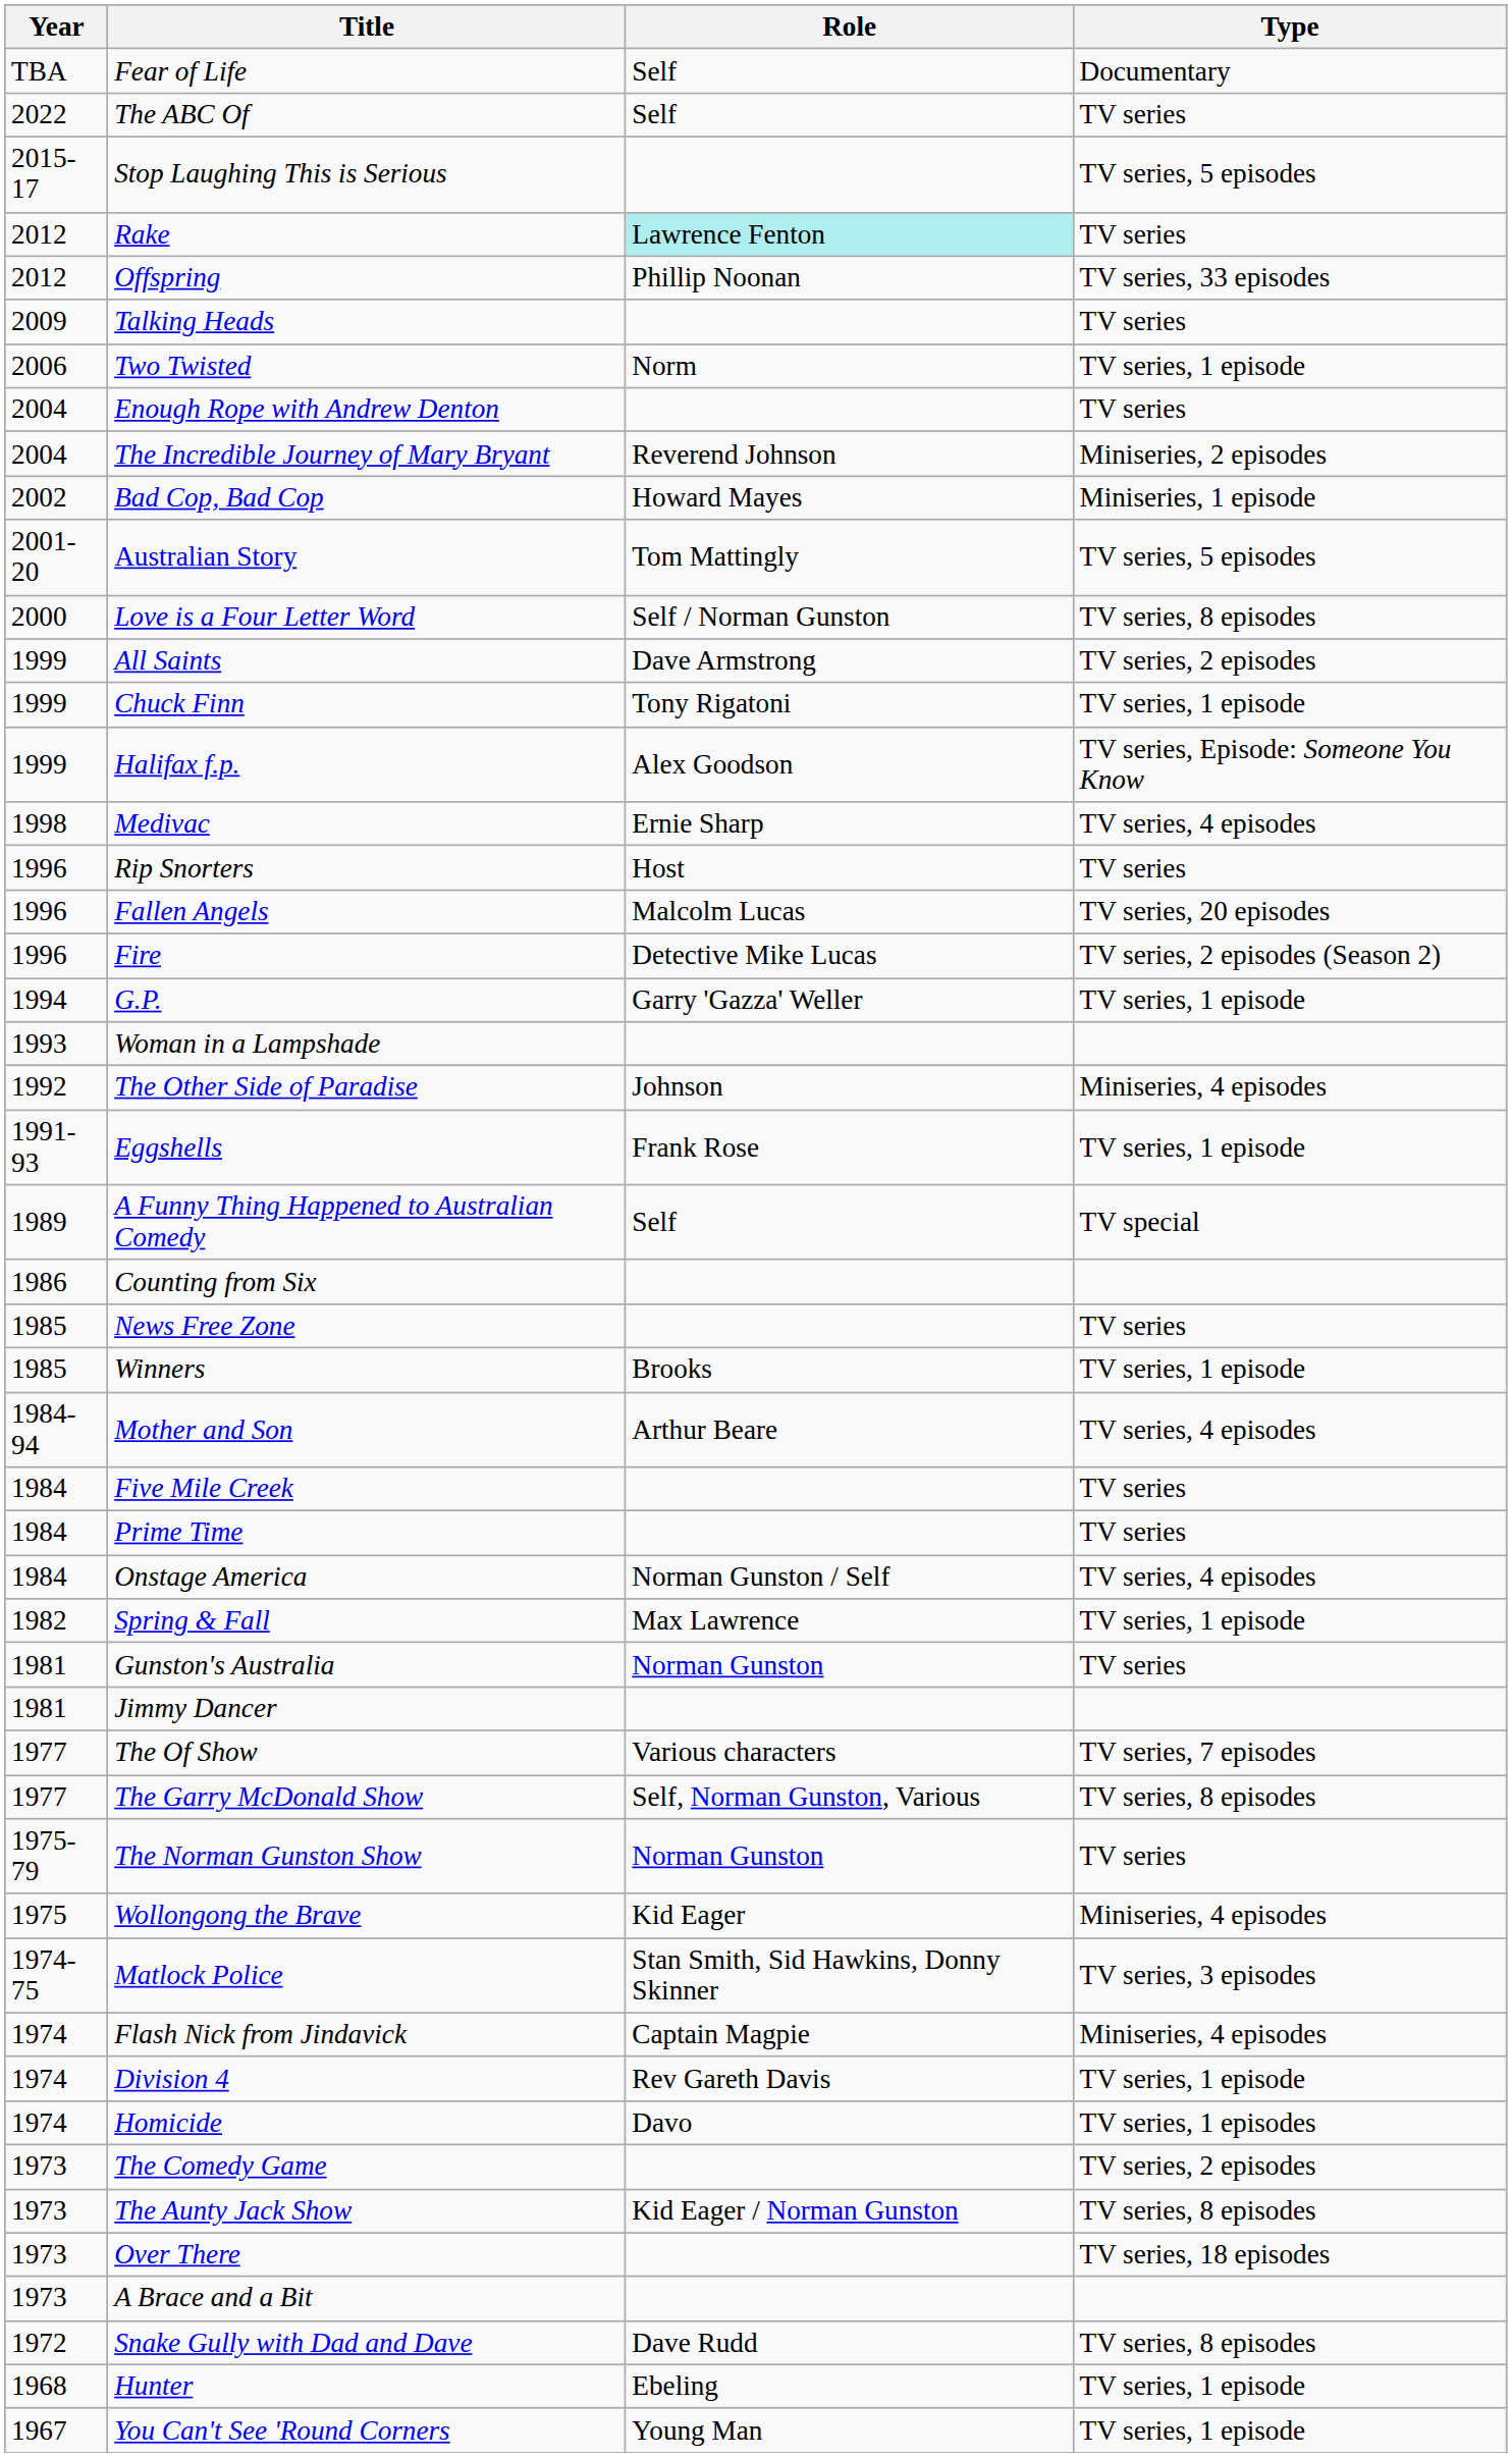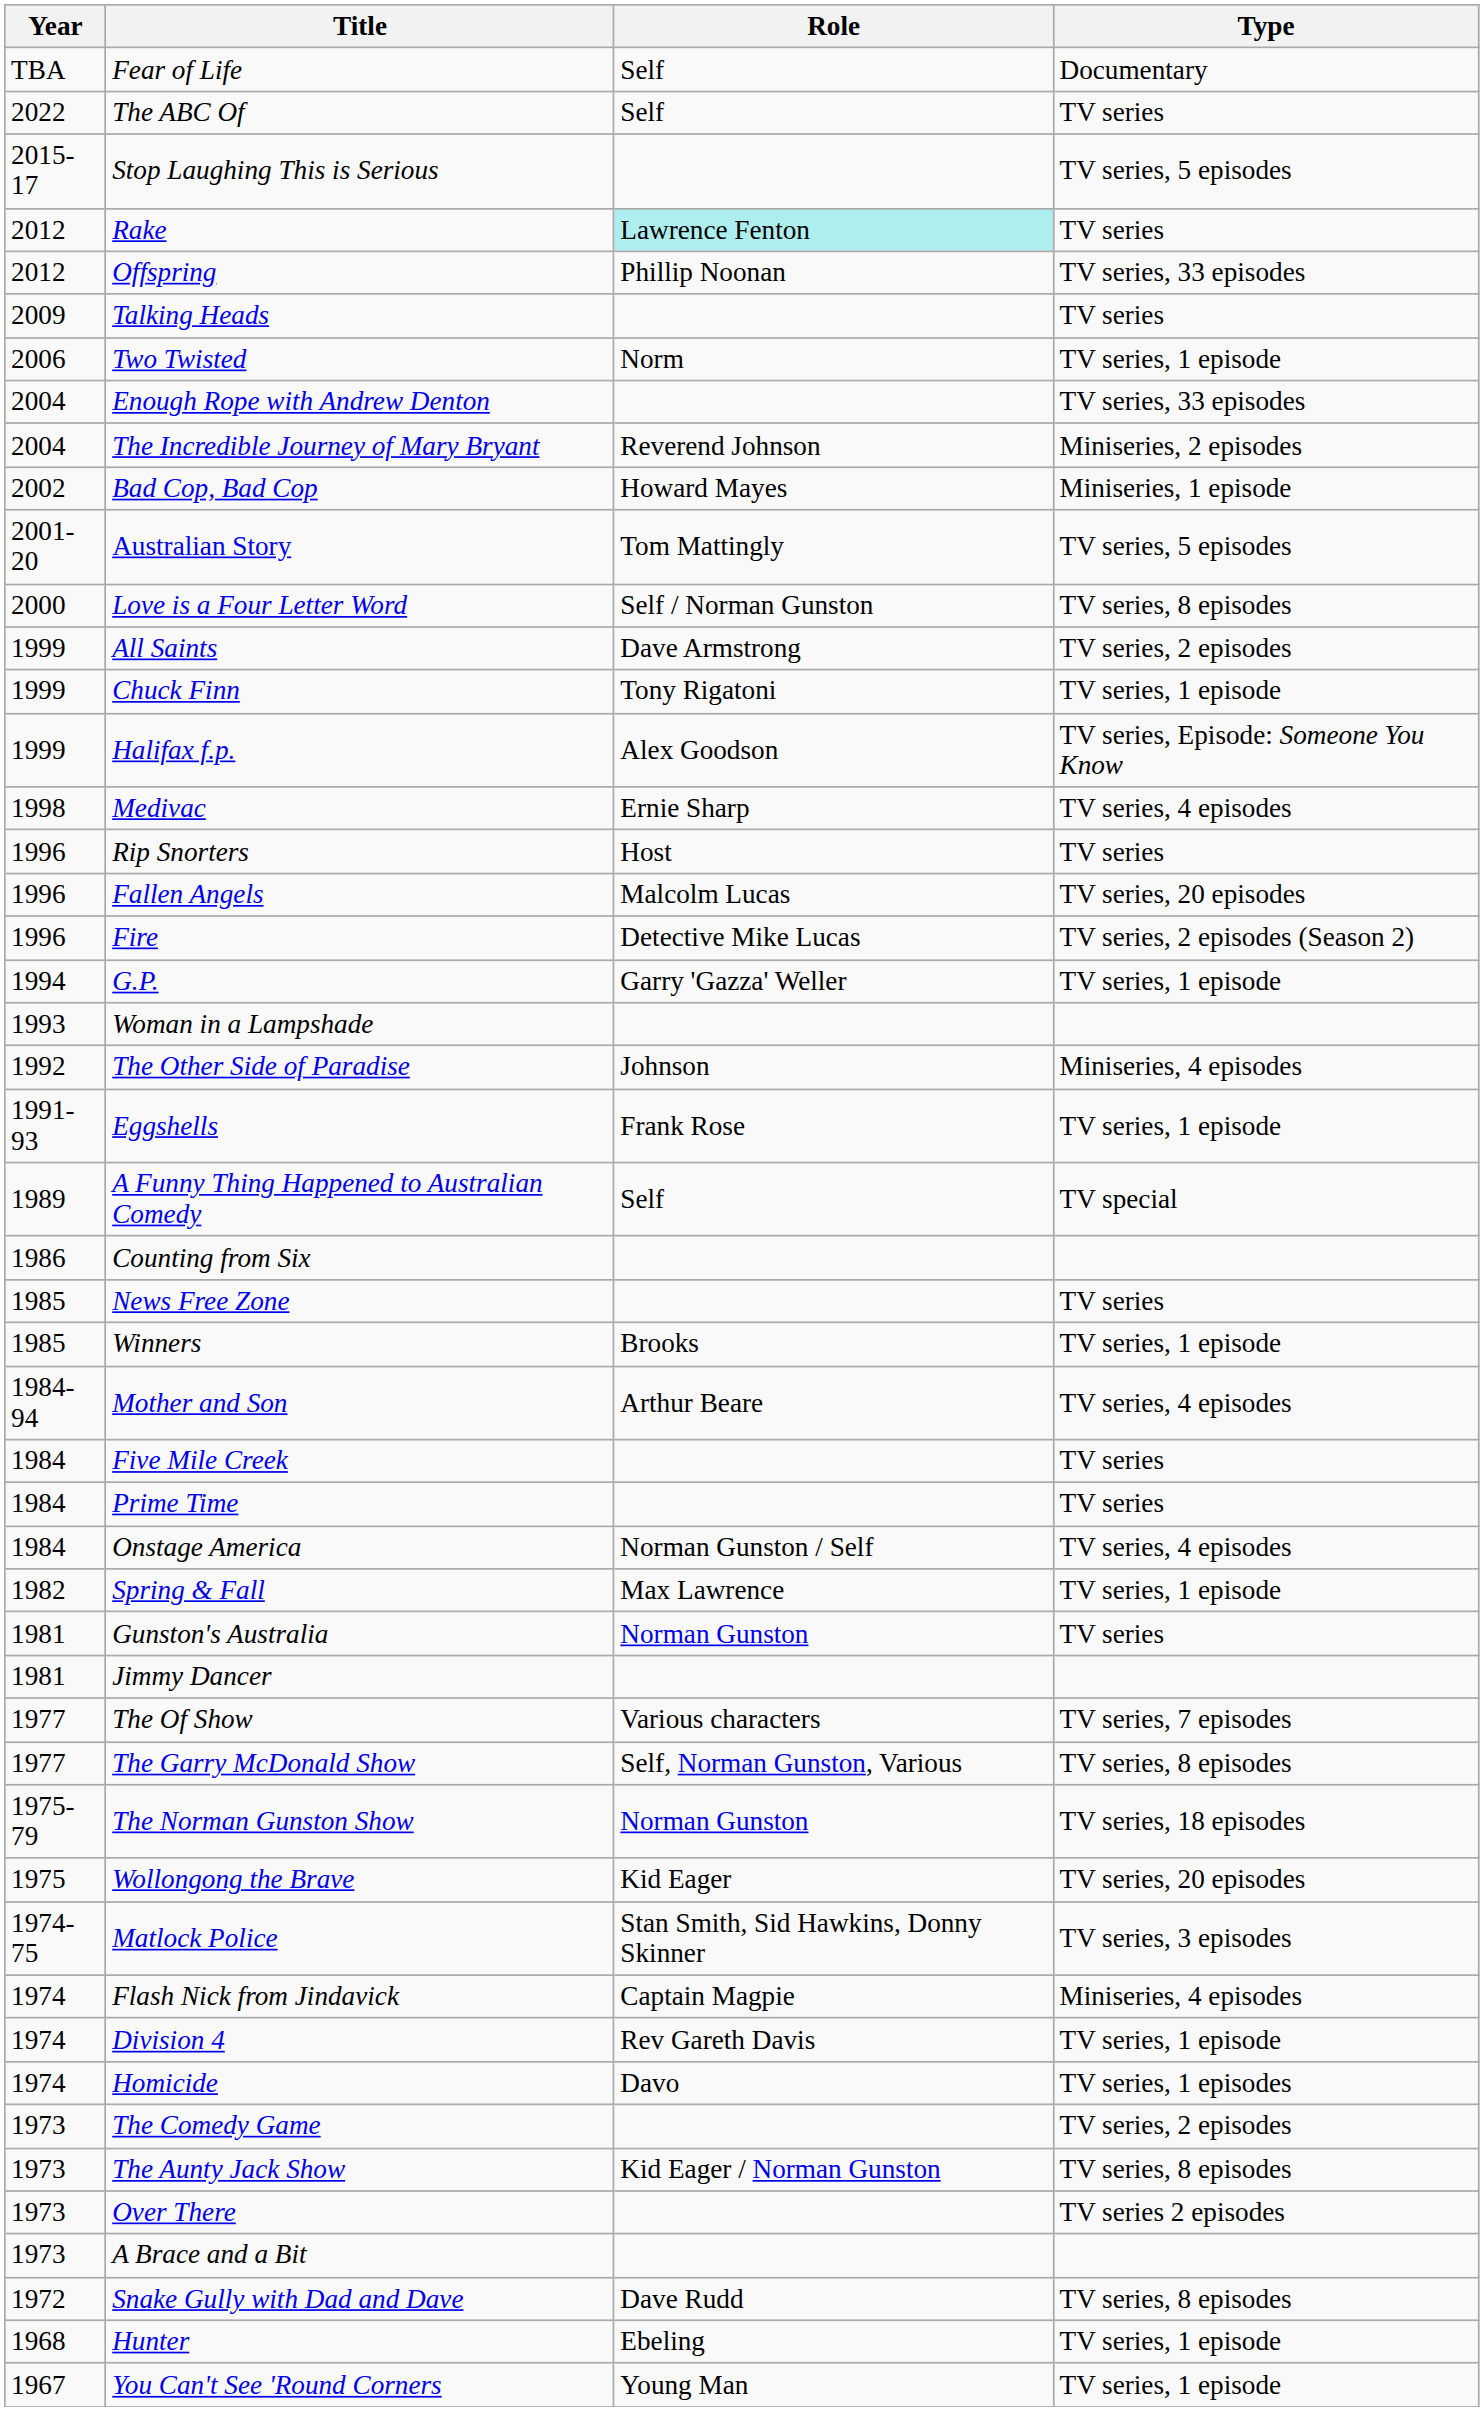Enough Rope with Andrew Denton | Type: TV series -> TV series, 33 episodes
The Norman Gunston Show | Type: TV series -> TV series, 18 episodes
Wollongong the Brave | Type: Miniseries, 4 episodes -> TV series, 20 episodes
Over There | Type: TV series, 18 episodes -> TV series 2 episodes
